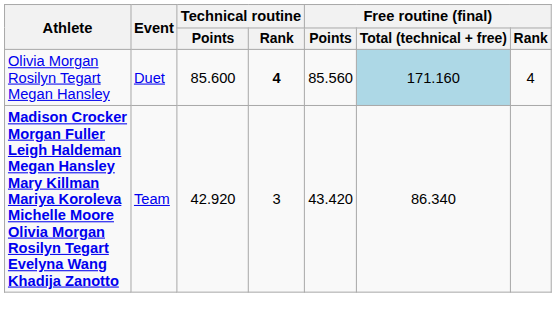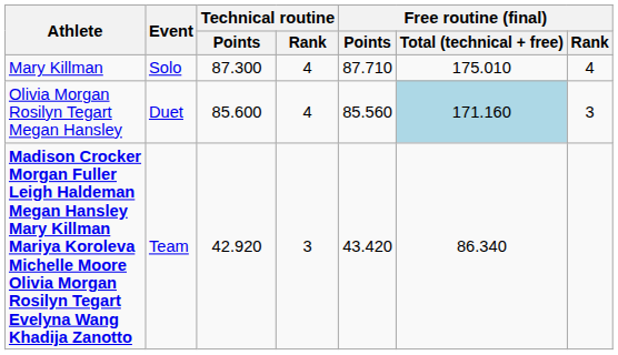+ row: Mary Killman | Solo | 87.300 | 4 | 87.710 | 175.010 | 4
Olivia Morgan Rosilyn Tegart Megan Hansley | Technical routine / Rank: bold -> normal
Olivia Morgan Rosilyn Tegart Megan Hansley | Free routine (final) / Rank: 4 -> 3
